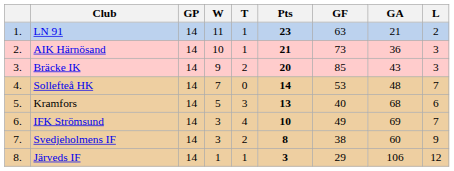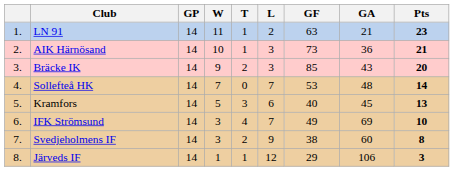columns swapped: L <-> Pts
Kramfors | GA: 68 -> 45
